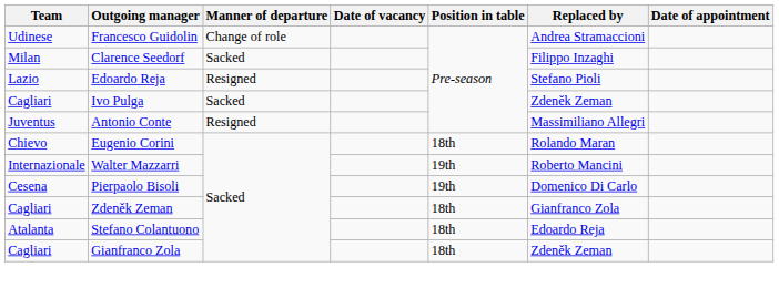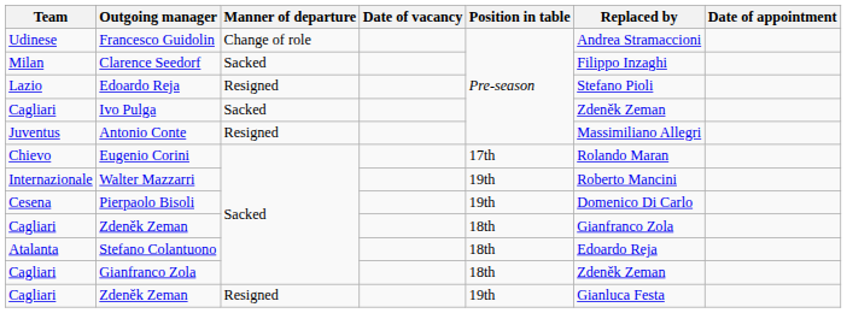Eugenio Corini | Position in table: 18th -> 17th
+ row: Cagliari | Zdeněk Zeman | Resigned | 19th | Gianluca Festa
